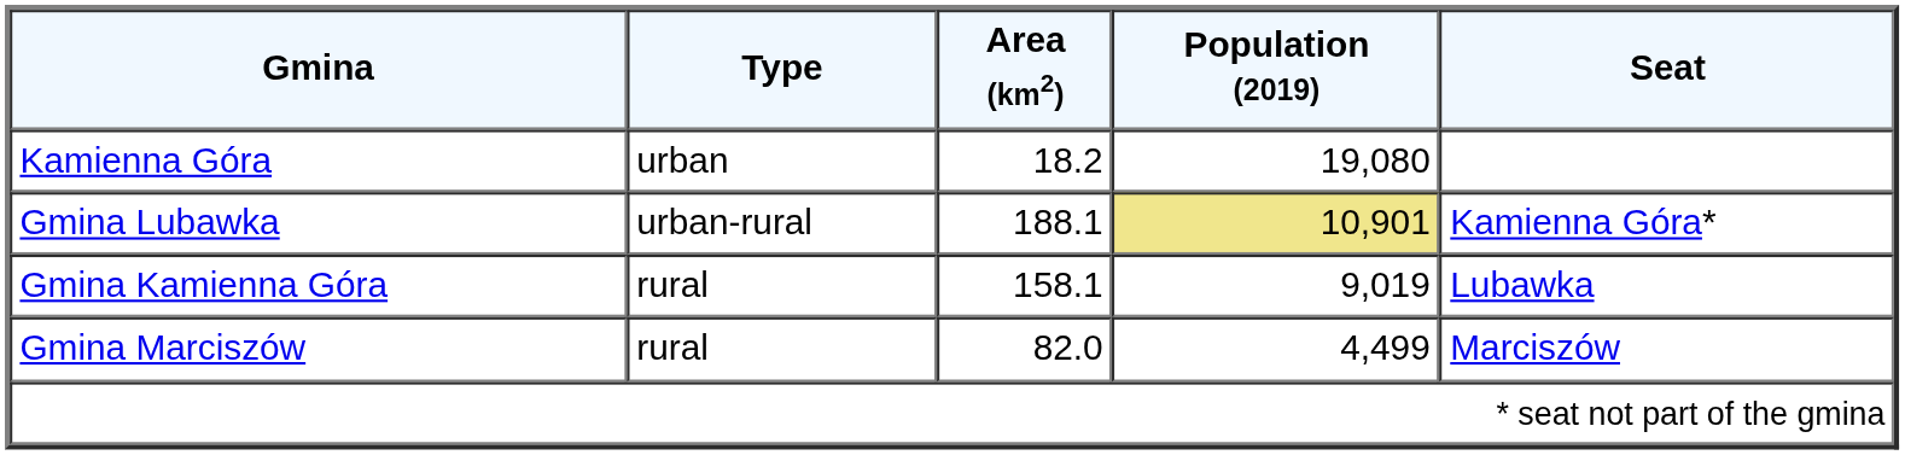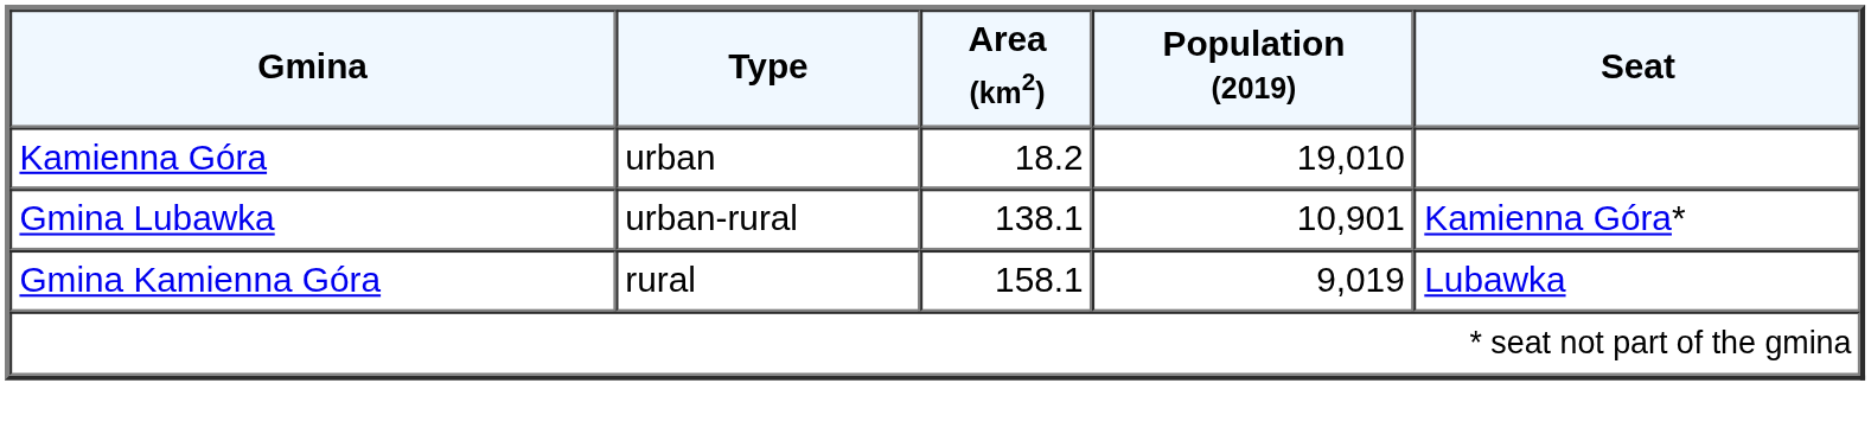Kamienna Góra | Population (2019): 19,080 -> 19,010
Gmina Lubawka | Area (km2): 188.1 -> 138.1
Gmina Lubawka | Population (2019): khaki background -> no background
- row: Gmina Marciszów | rural | 82.0 | 4,499 | Marciszów
